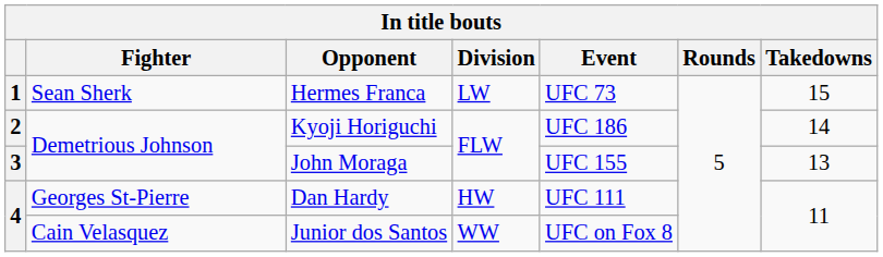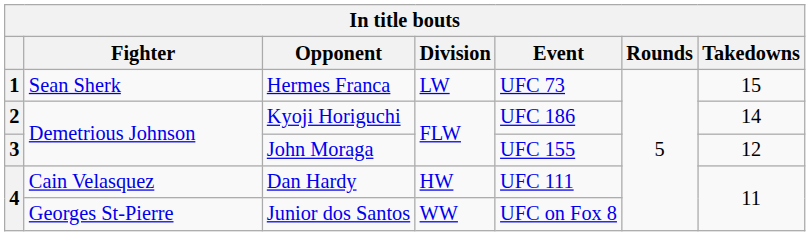John Moraga | Takedowns: 13 -> 12
Dan Hardy | Fighter: Georges St-Pierre -> Cain Velasquez
Junior dos Santos | Fighter: Cain Velasquez -> Georges St-Pierre
